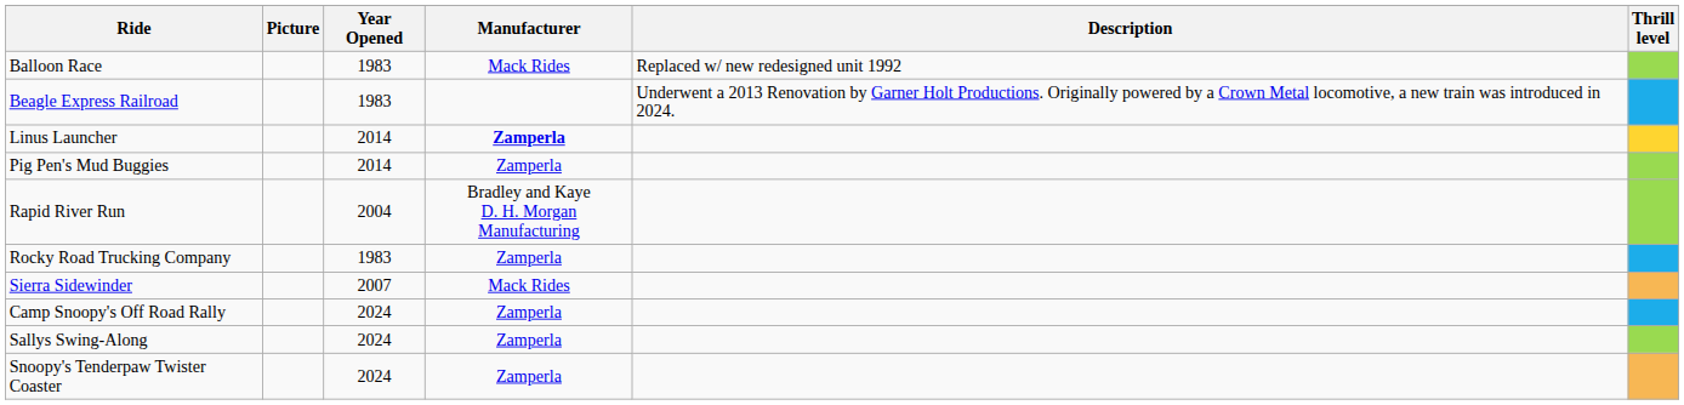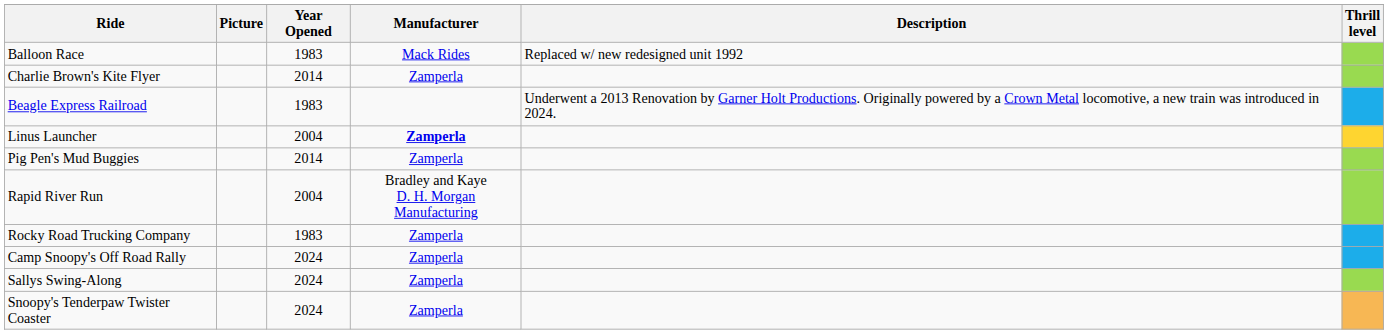+ row: Charlie Brown's Kite Flyer | 2014 | Zamperla
Linus Launcher | Year Opened: 2014 -> 2004
- row: Sierra Sidewinder | 2007 | Mack Rides
